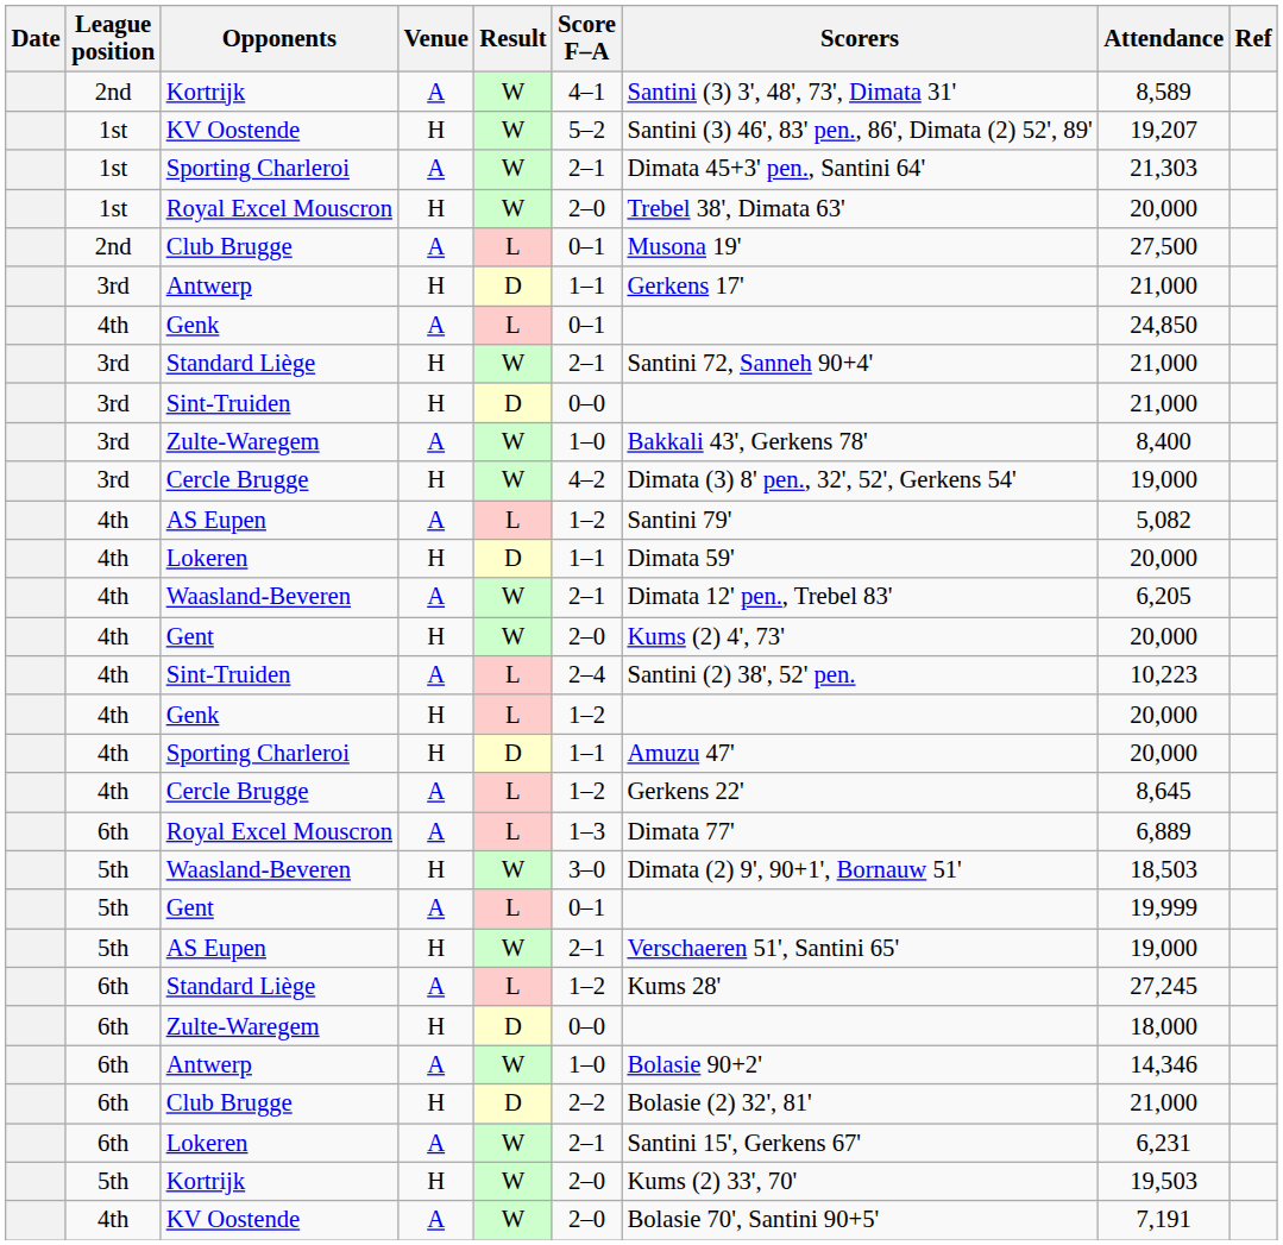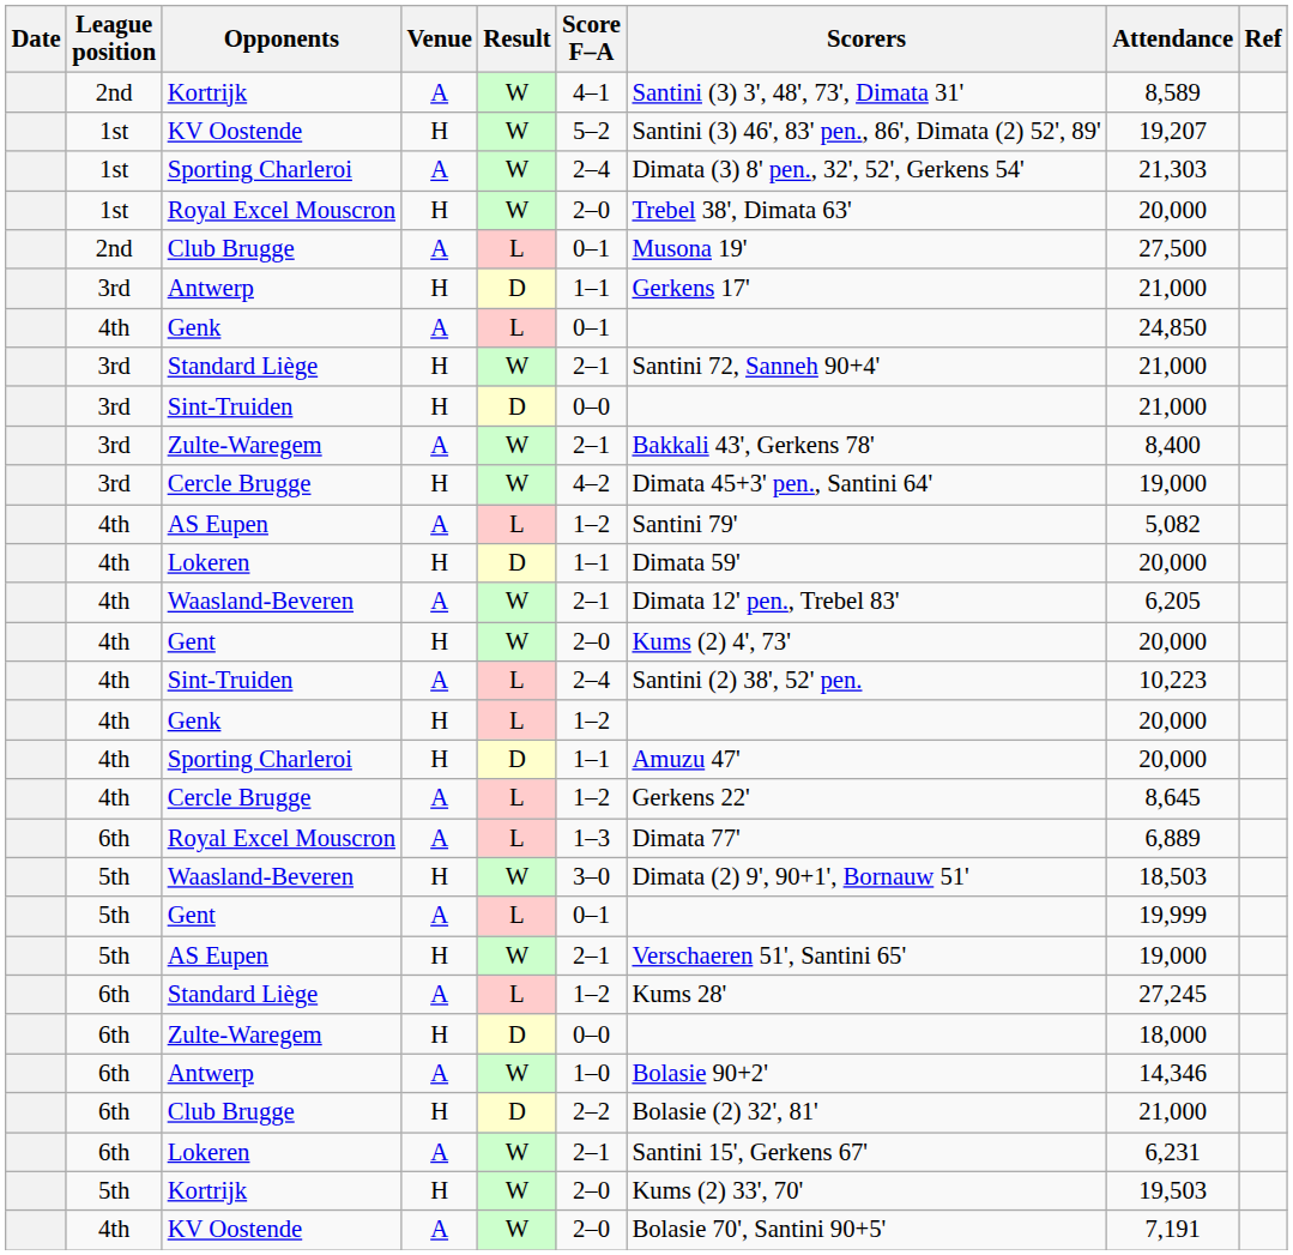Sporting Charleroi / A | Score F–A: 2–1 -> 2–4
Sporting Charleroi / A | Scorers: Dimata 45+3' pen., Santini 64' -> Dimata (3) 8' pen., 32', 52', Gerkens 54'
Zulte-Waregem / A | Score F–A: 1–0 -> 2–1
Cercle Brugge / H | Scorers: Dimata (3) 8' pen., 32', 52', Gerkens 54' -> Dimata 45+3' pen., Santini 64'
